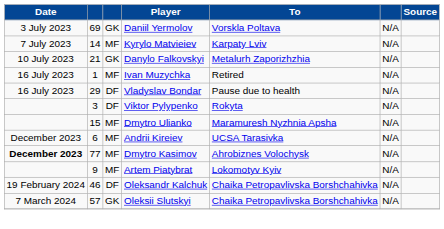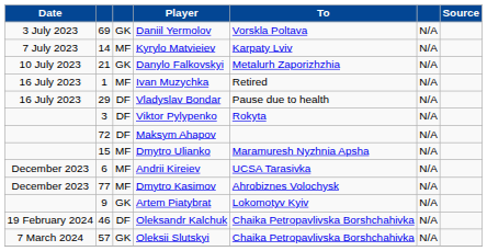+ row: 72 | DF | Maksym Ahapov | N/A
Dmytro Kasimov | Date: bold -> normal
Artem Piatybrat | column 3: MF -> GK
